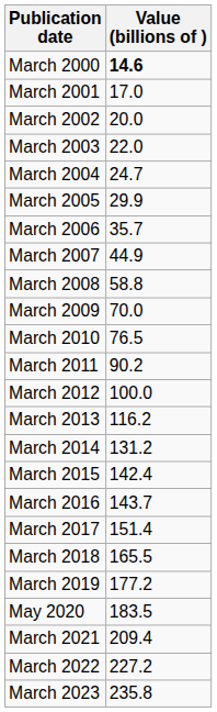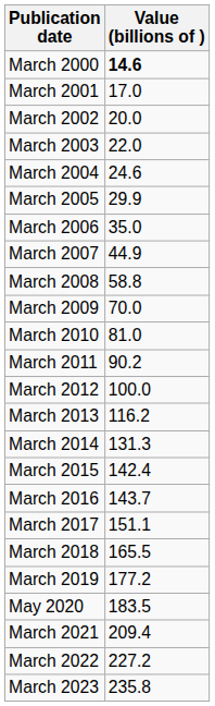March 2004 | Value (billions of ): 24.7 -> 24.6
March 2006 | Value (billions of ): 35.7 -> 35.0
March 2010 | Value (billions of ): 76.5 -> 81.0
March 2014 | Value (billions of ): 131.2 -> 131.3
March 2017 | Value (billions of ): 151.4 -> 151.1
